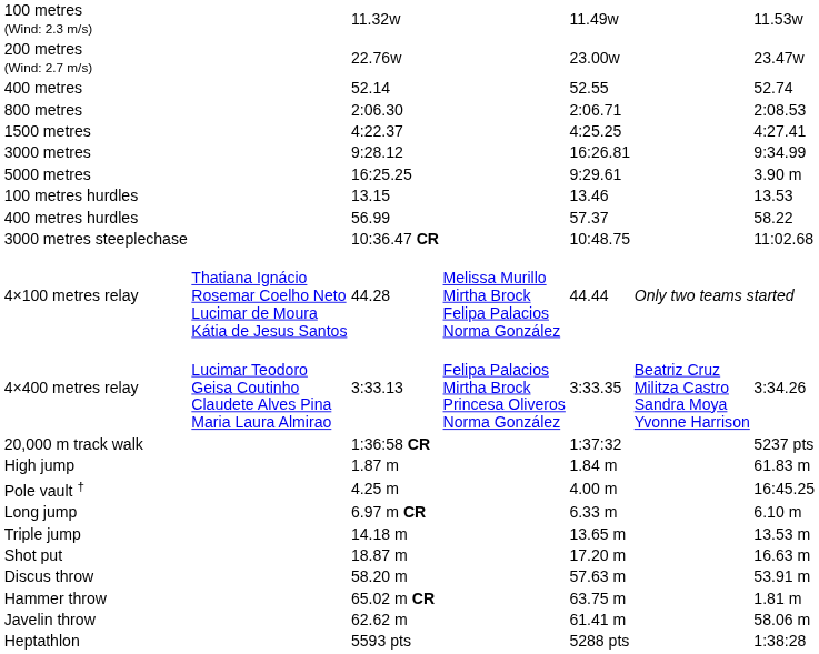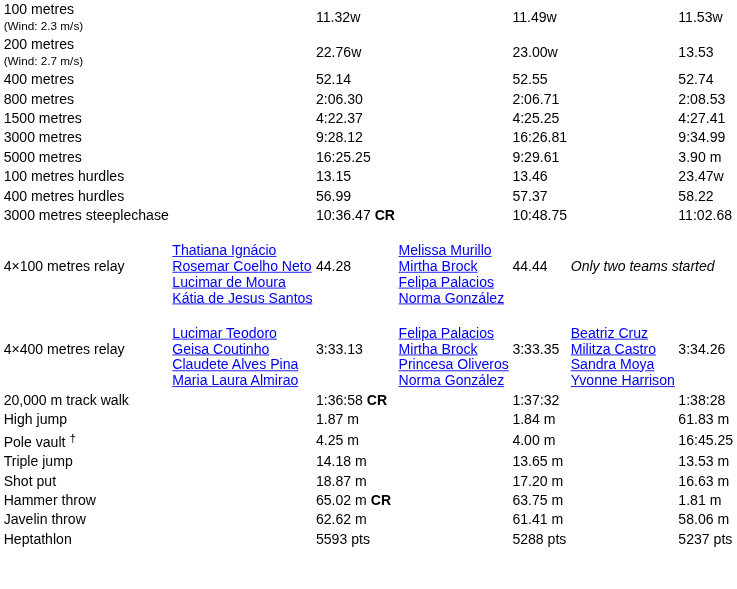200 metres (Wind: 2.7 m/s) | column 7: 23.47w -> 13.53
100 metres hurdles | column 7: 13.53 -> 23.47w
20,000 m track walk | column 7: 5237 pts -> 1:38:28
- row: Long jump | 6.97 m CR | 6.33 m | 6.10 m
- row: Discus throw | 58.20 m | 57.63 m | 53.91 m
Heptathlon | column 7: 1:38:28 -> 5237 pts
